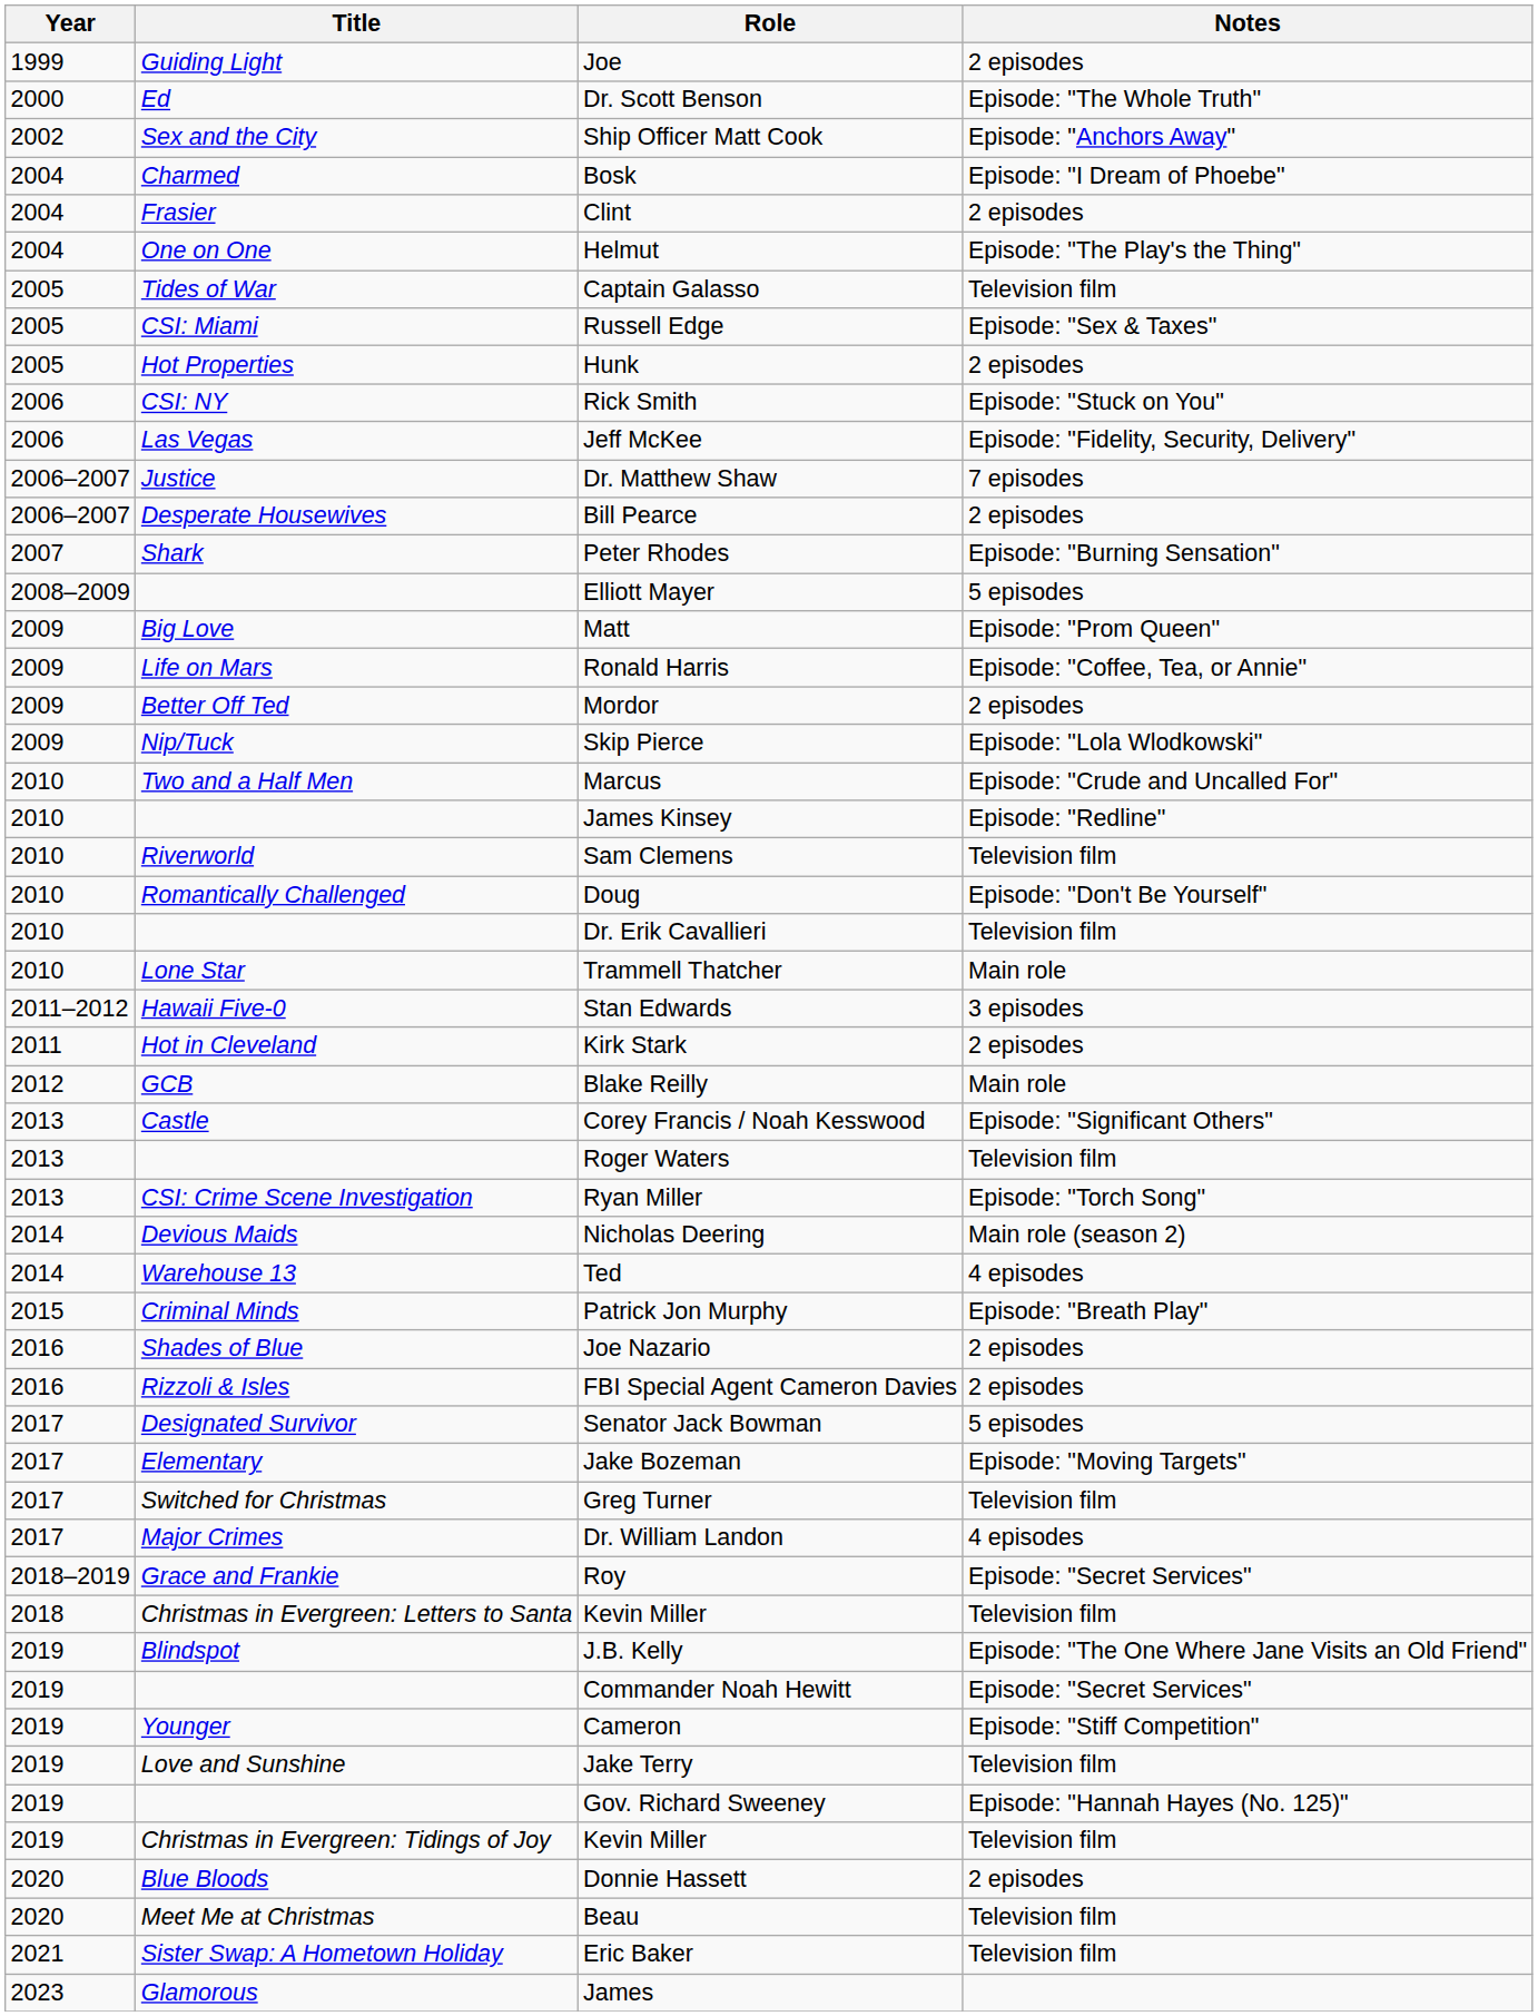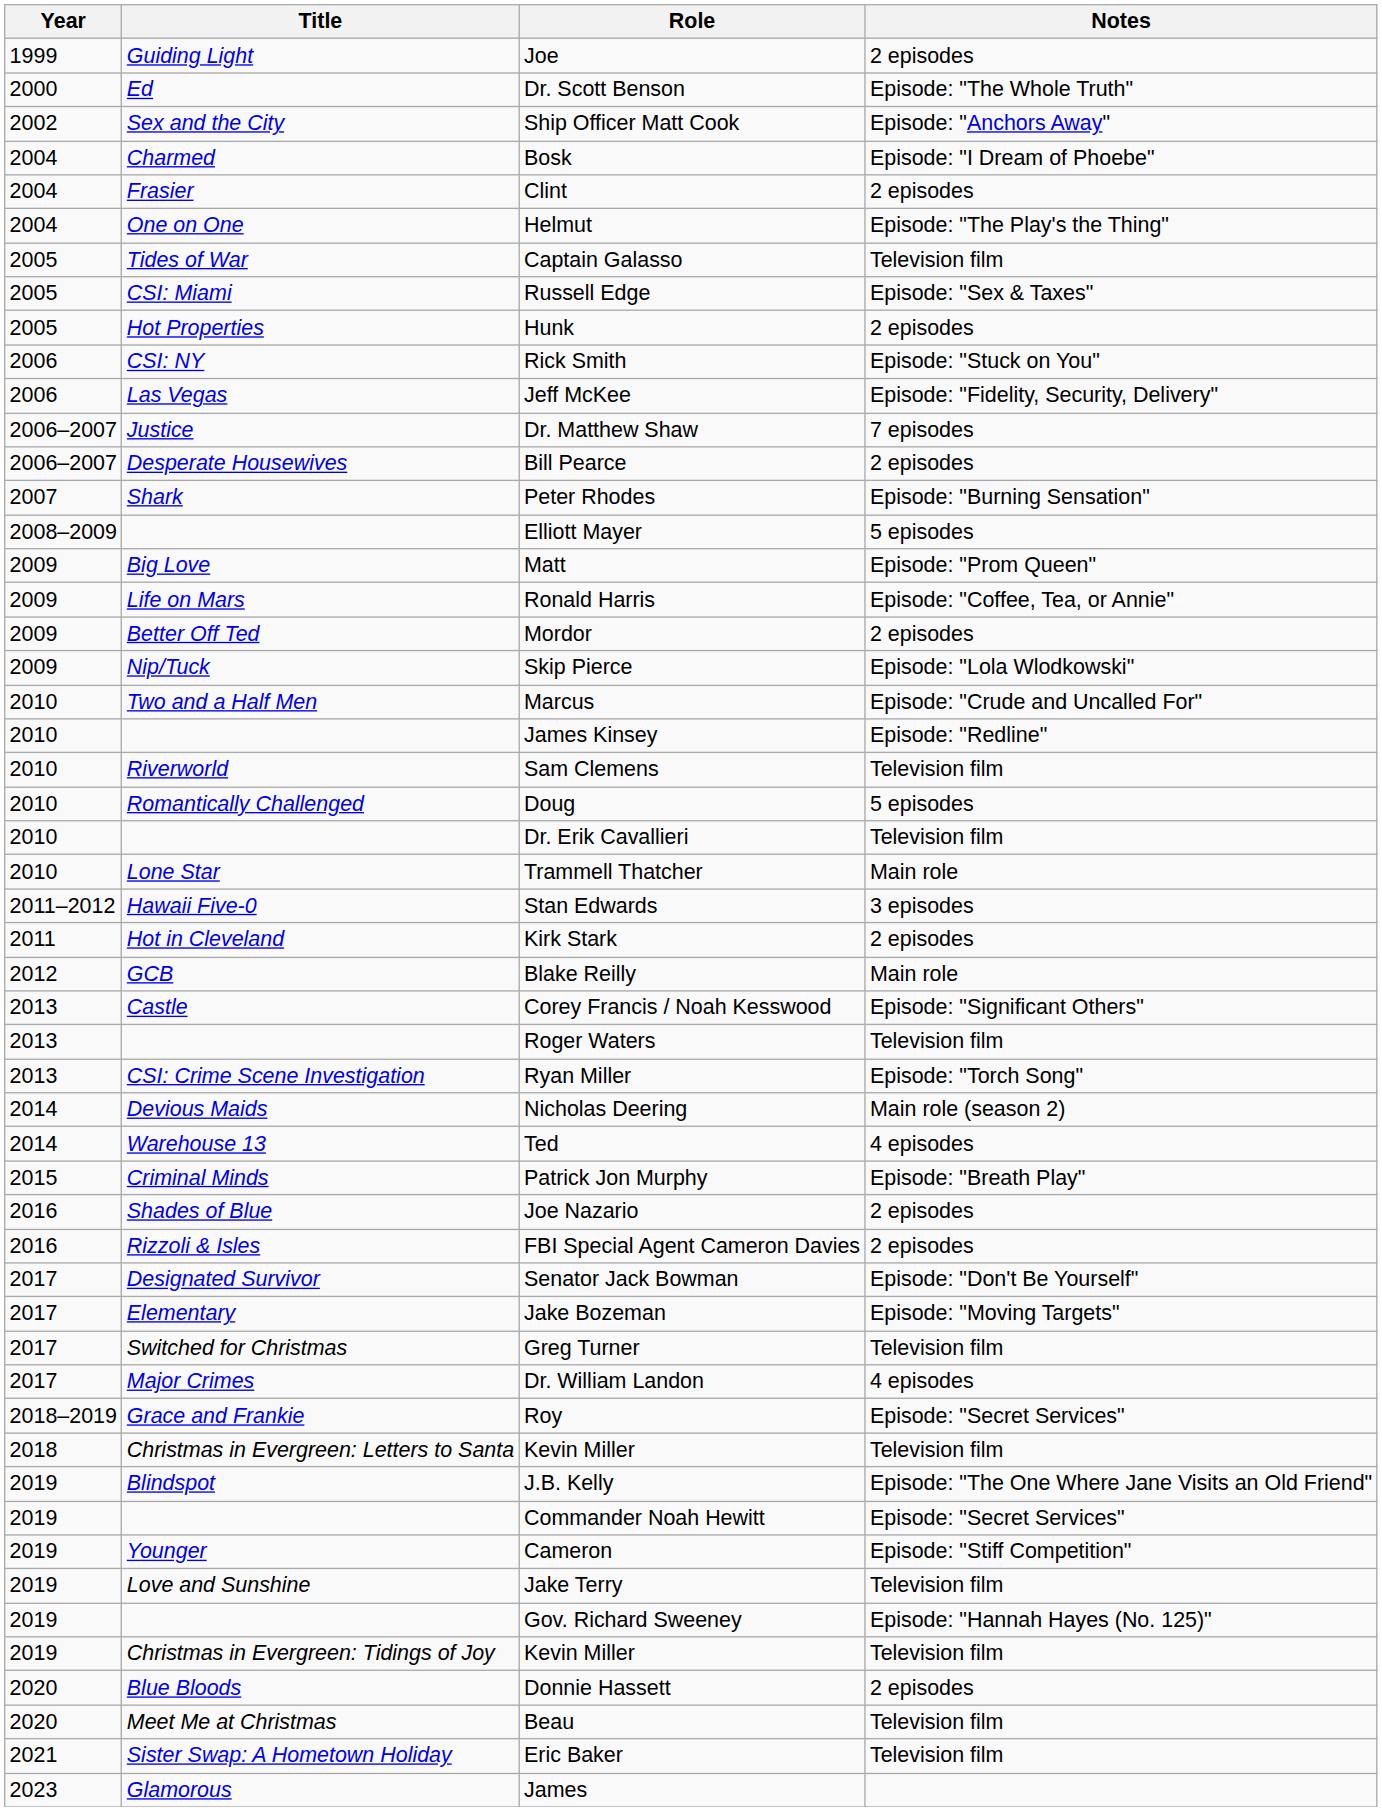Doug | Notes: Episode: "Don't Be Yourself" -> 5 episodes
Senator Jack Bowman | Notes: 5 episodes -> Episode: "Don't Be Yourself"
